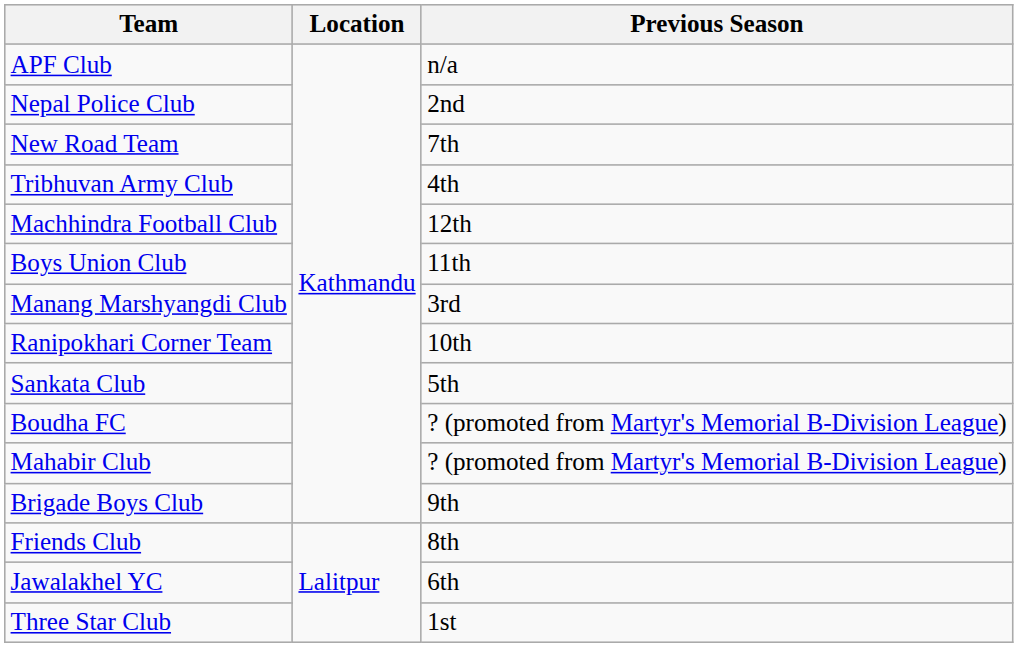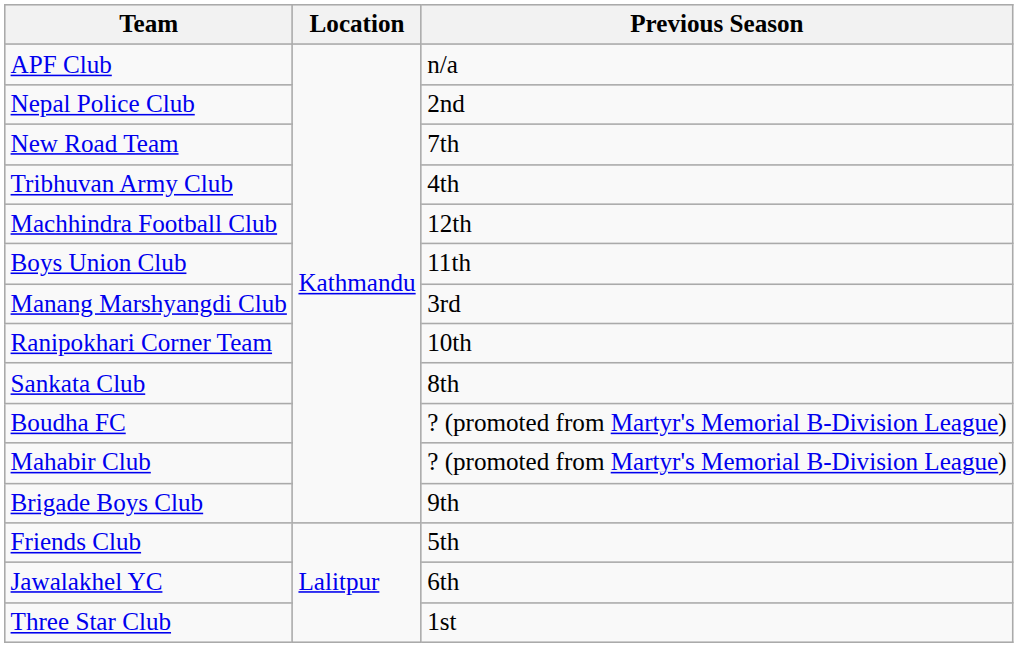Sankata Club | Previous Season: 5th -> 8th
Friends Club | Previous Season: 8th -> 5th
